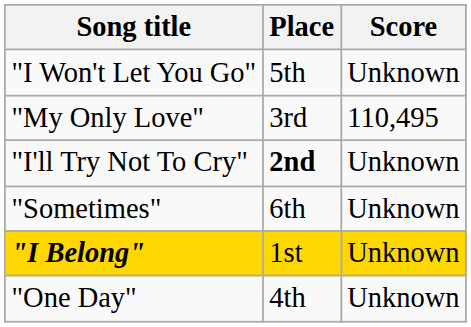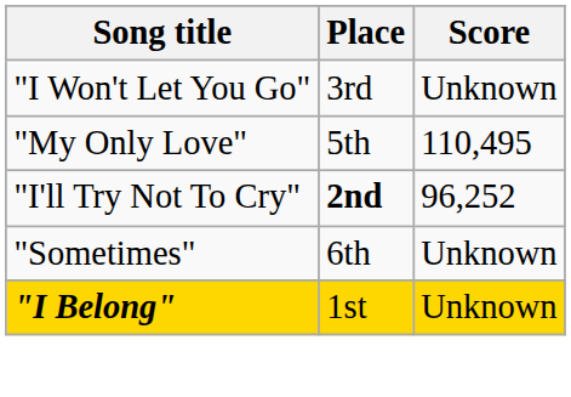"I Won't Let You Go" | Place: 5th -> 3rd
"My Only Love" | Place: 3rd -> 5th
"I'll Try Not To Cry" | Score: Unknown -> 96,252
- row: "One Day" | 4th | Unknown
